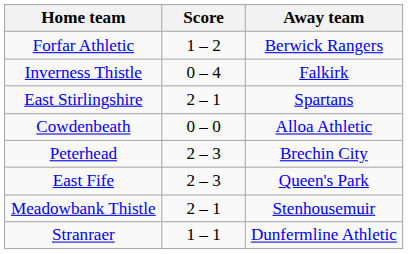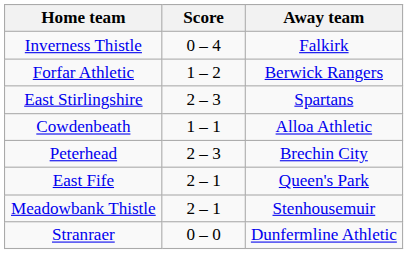rows swapped: Inverness Thistle <-> Forfar Athletic
East Stirlingshire | Score: 2 – 1 -> 2 – 3
Cowdenbeath | Score: 0 – 0 -> 1 – 1
East Fife | Score: 2 – 3 -> 2 – 1
Stranraer | Score: 1 – 1 -> 0 – 0
